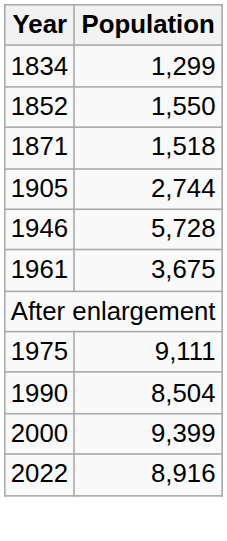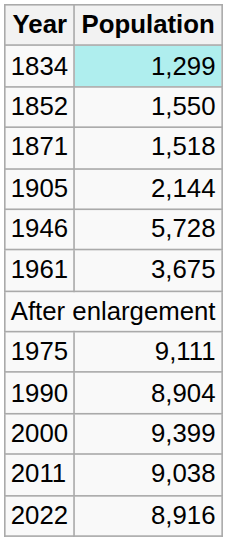1834 | Population: no background -> paleturquoise background
1905 | Population: 2,744 -> 2,144
1990 | Population: 8,504 -> 8,904
+ row: 2011 | 9,038
